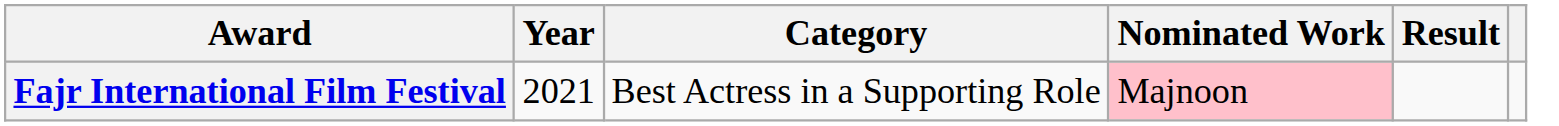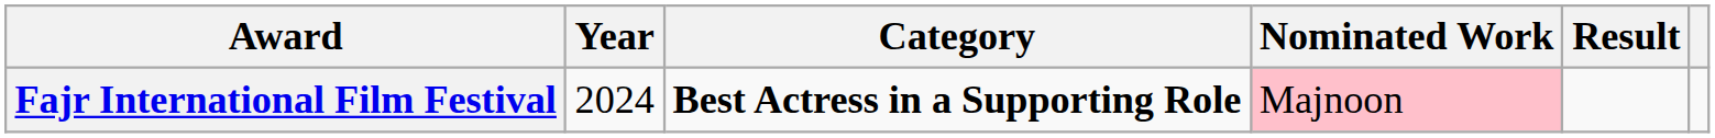Fajr International Film Festival | Year: 2021 -> 2024
Fajr International Film Festival | Category: normal -> bold
